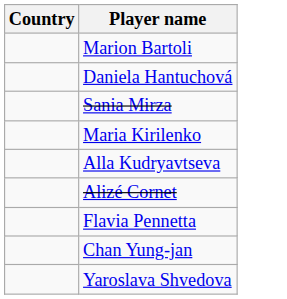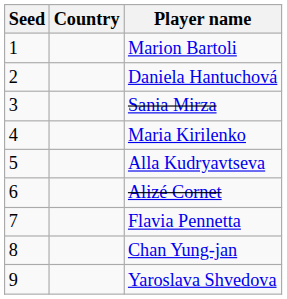+ column: Seed | 1 | 2 | 3 | 4 | 5 | 6 | 7 | 8 | 9
